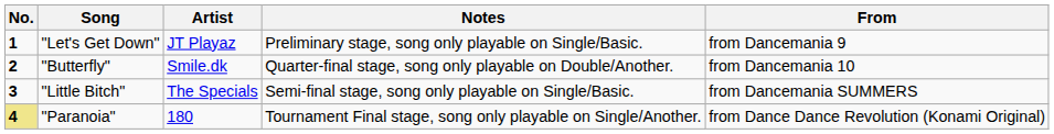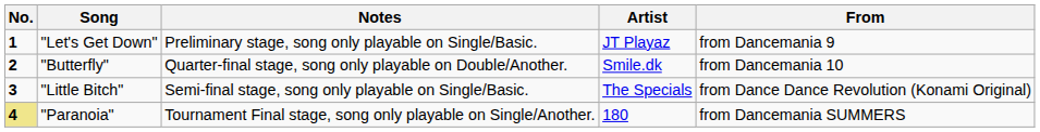columns swapped: Artist <-> Notes
"Little Bitch" | From: from Dancemania SUMMERS -> from Dance Dance Revolution (Konami Original)
"Paranoia" | From: from Dance Dance Revolution (Konami Original) -> from Dancemania SUMMERS
